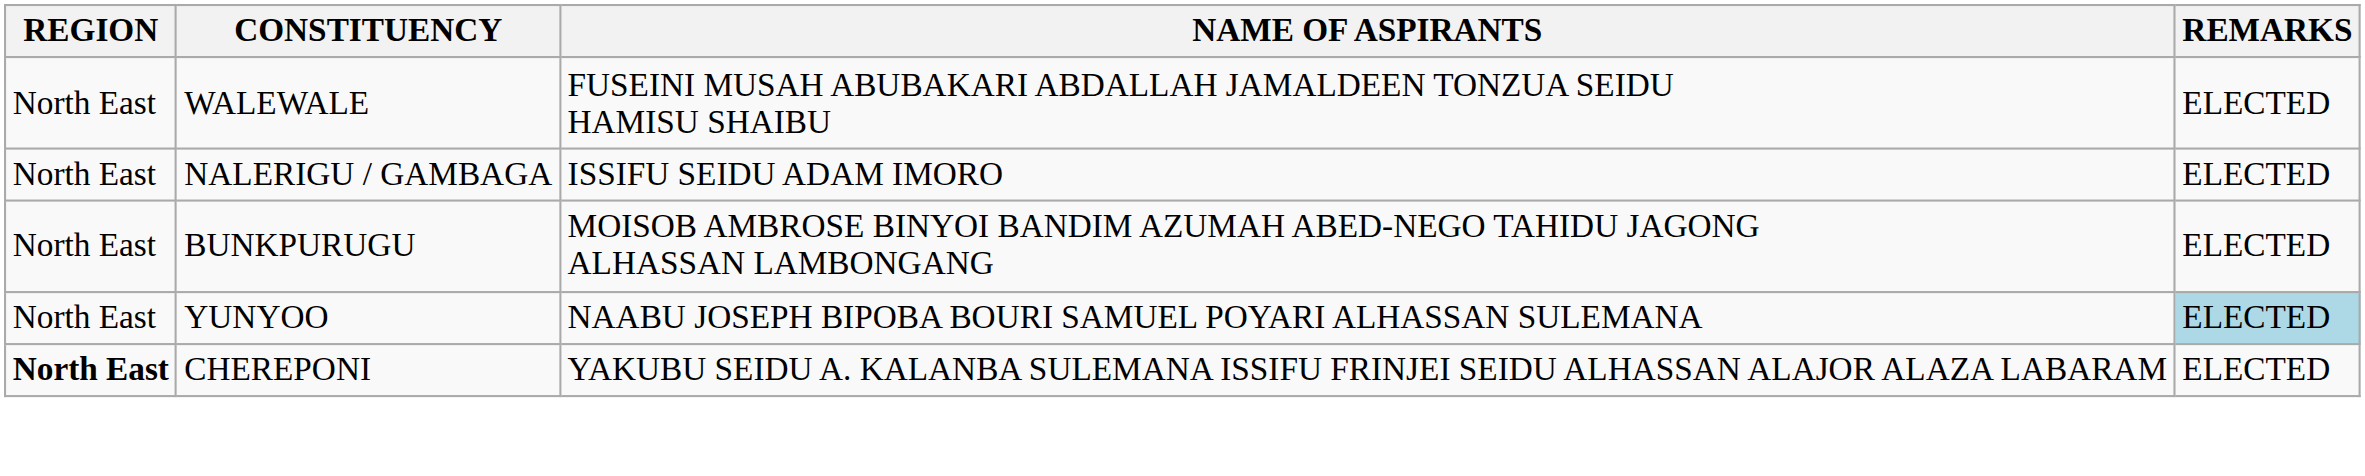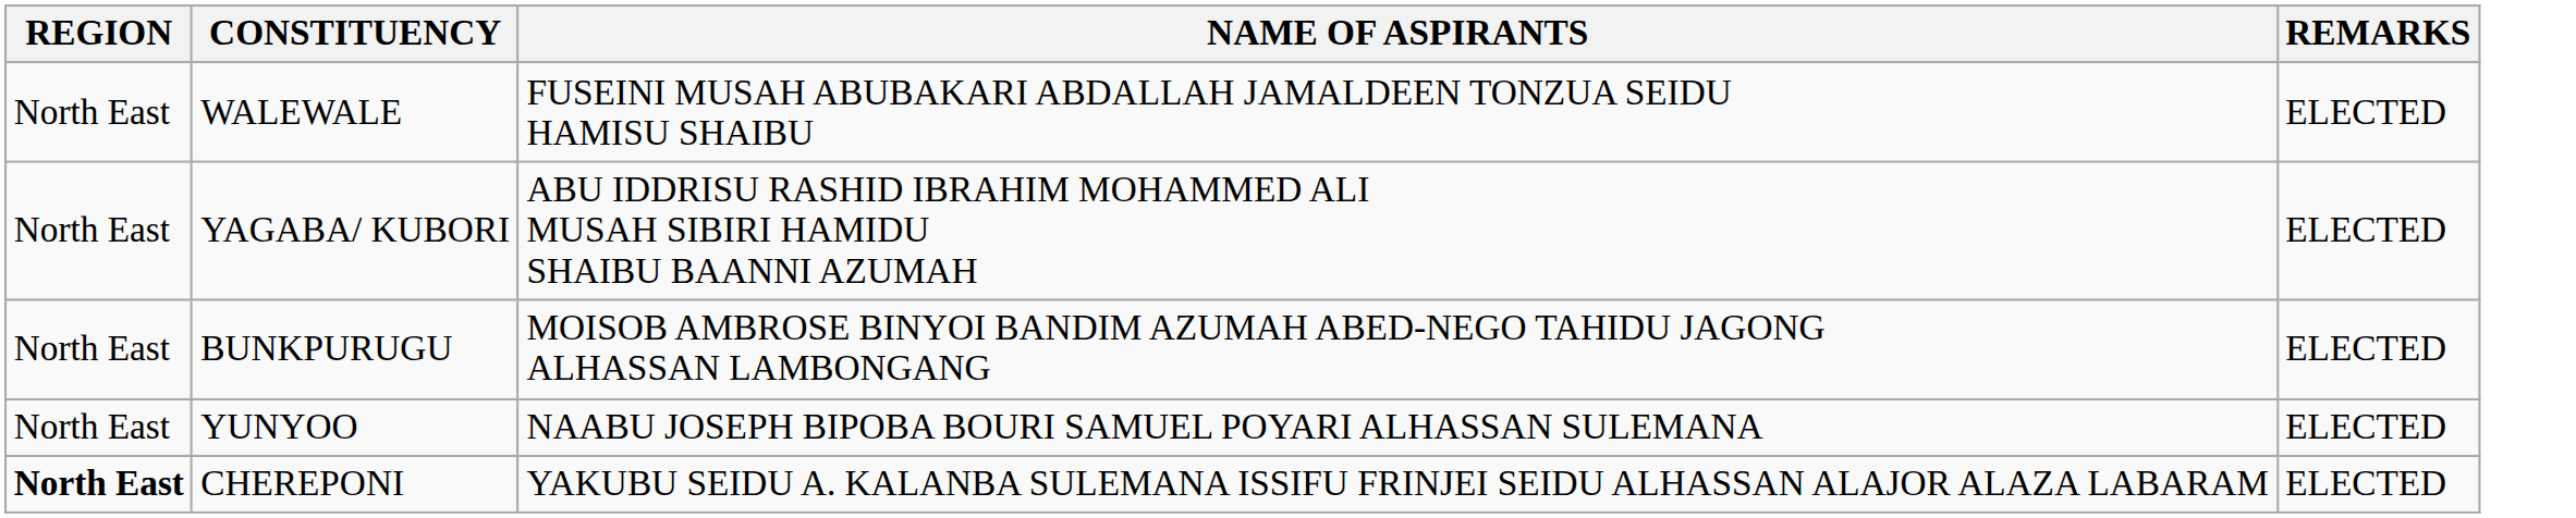+ row: North East | YAGABA/ KUBORI | ABU IDDRISU RASHID IBRAHIM MOHAMMED ALI MUSAH SIBIRI HAMIDU SHAIBU BAANNI AZUMAH | ELECTED
- row: North East | NALERIGU / GAMBAGA | ISSIFU SEIDU ADAM IMORO | ELECTED
YUNYOO | REMARKS: lightblue background -> no background
